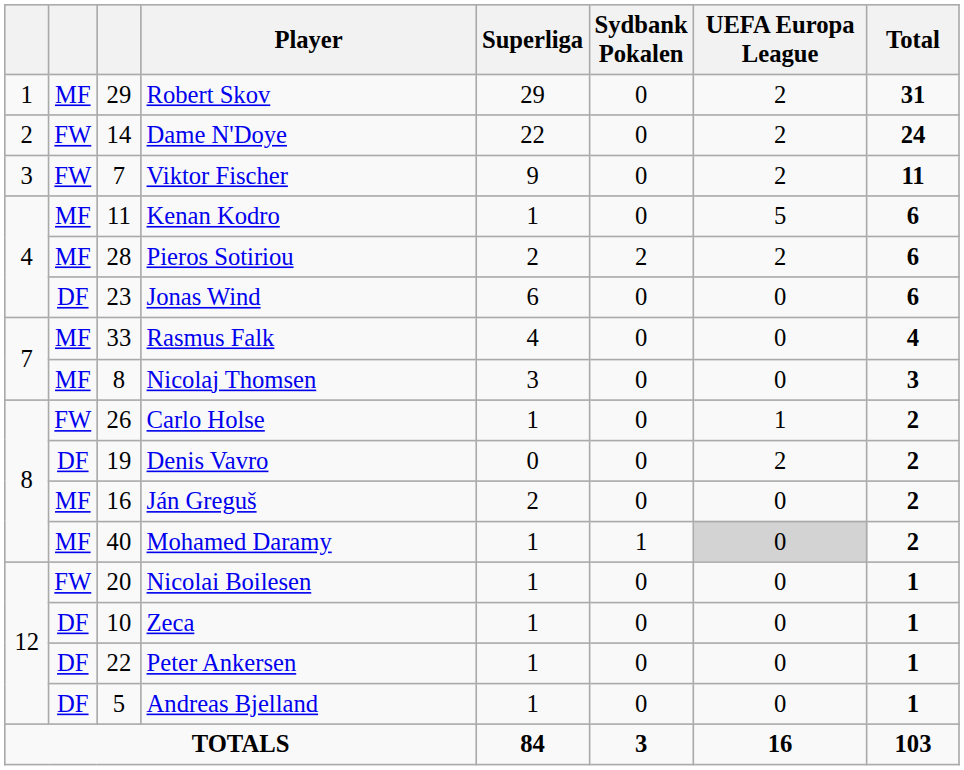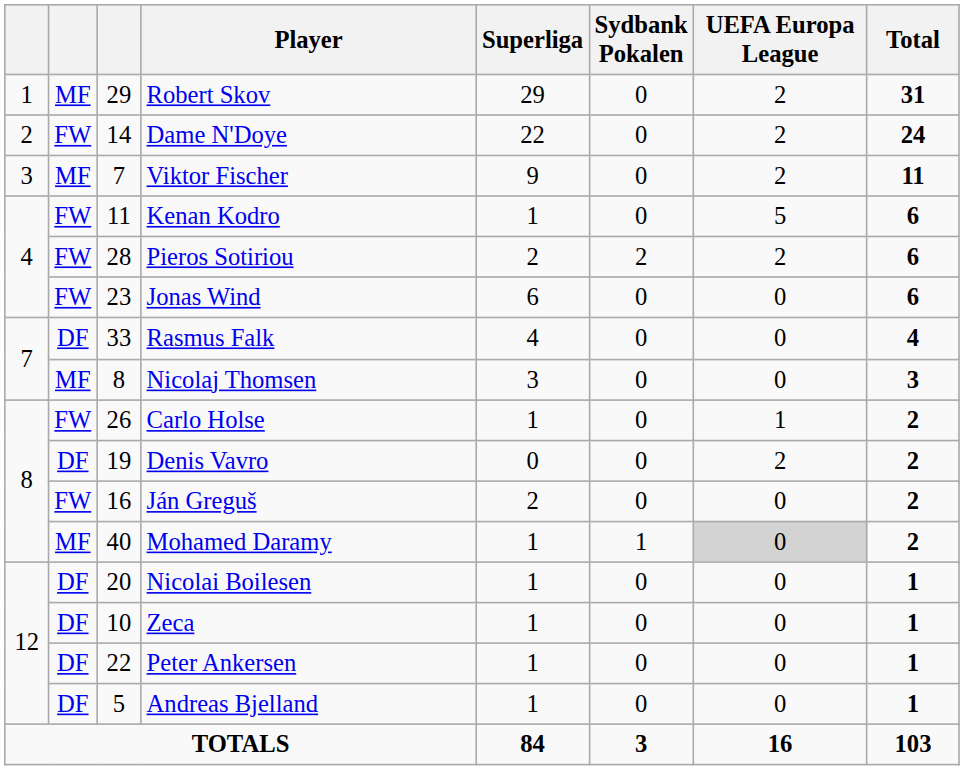Viktor Fischer | column 2: FW -> MF
Kenan Kodro | column 2: MF -> FW
Pieros Sotiriou | column 2: MF -> FW
Jonas Wind | column 2: DF -> FW
Rasmus Falk | column 2: MF -> DF
Ján Greguš | column 2: MF -> FW
Nicolai Boilesen | column 2: FW -> DF
